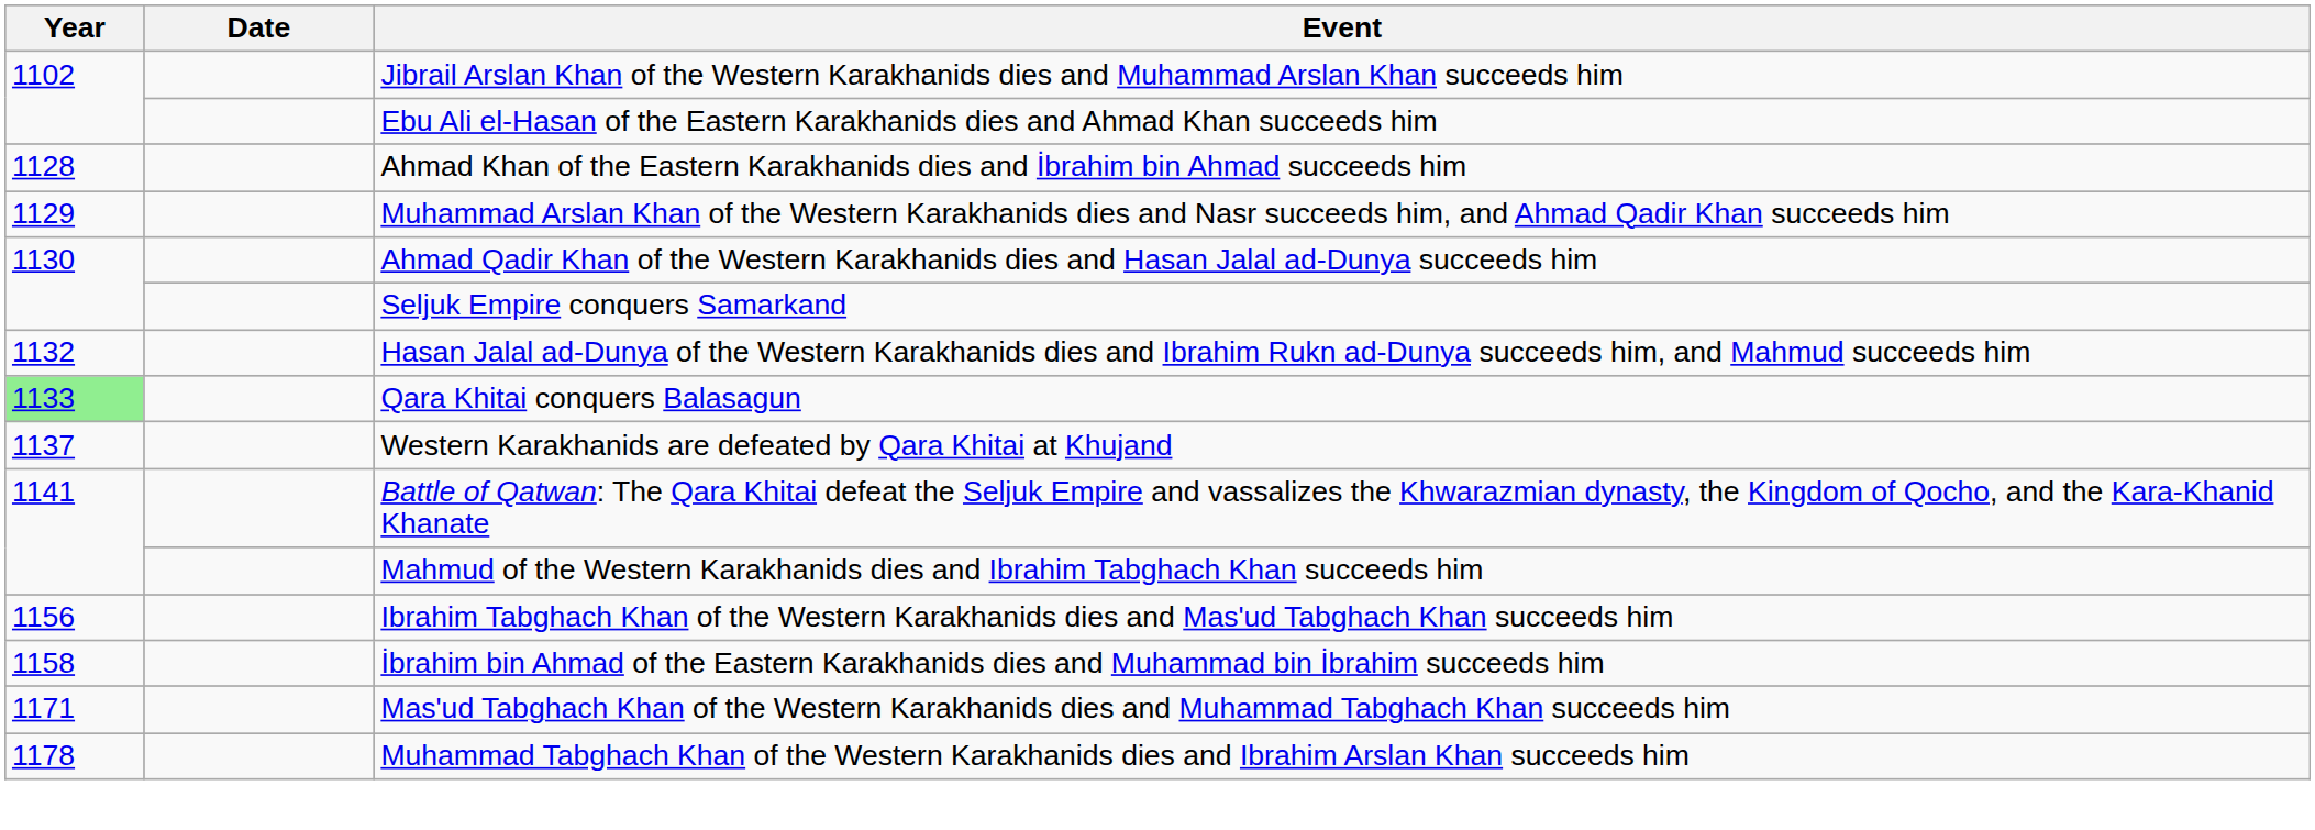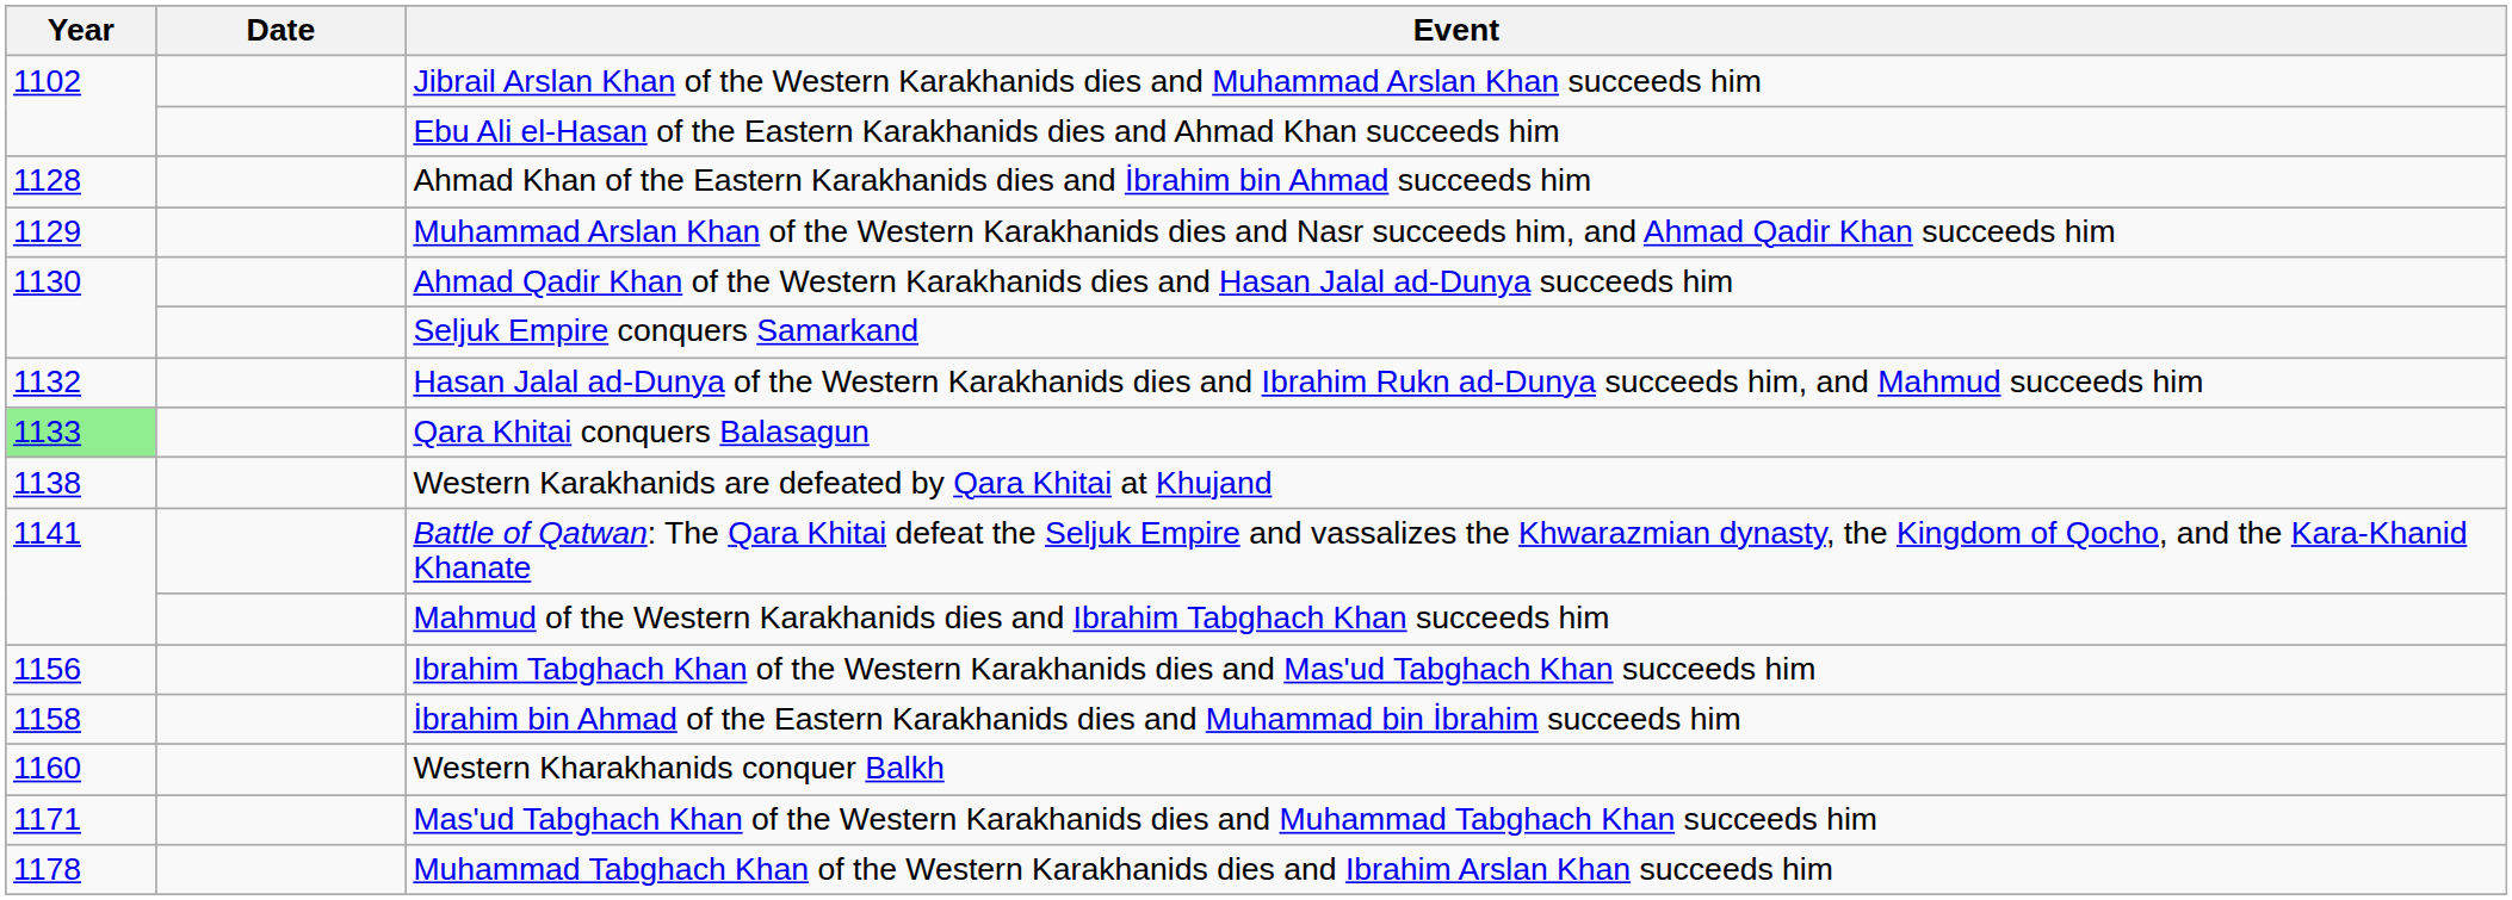Western Karakhanids are defeated by Qara Khitai at Khujand | Year: 1137 -> 1138
+ row: 1160 | Western Kharakhanids conquer Balkh
